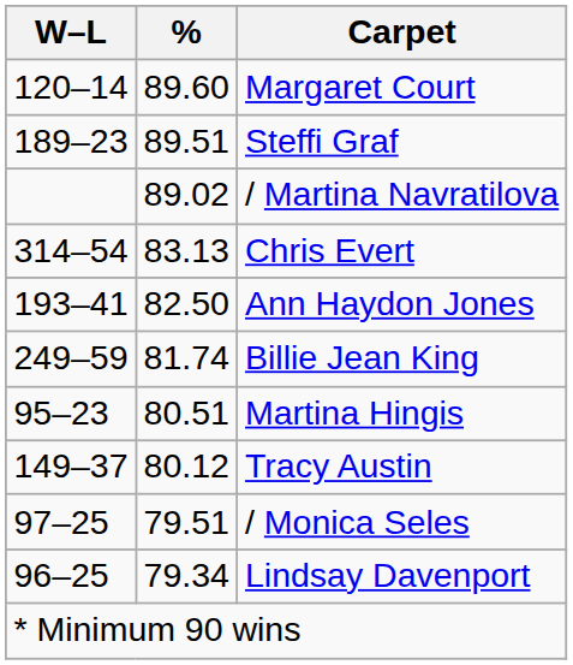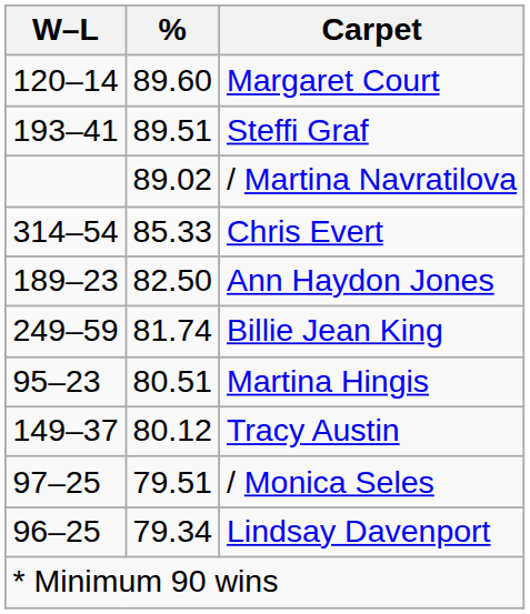Steffi Graf | W–L: 189–23 -> 193–41
Chris Evert | %: 83.13 -> 85.33
Ann Haydon Jones | W–L: 193–41 -> 189–23
